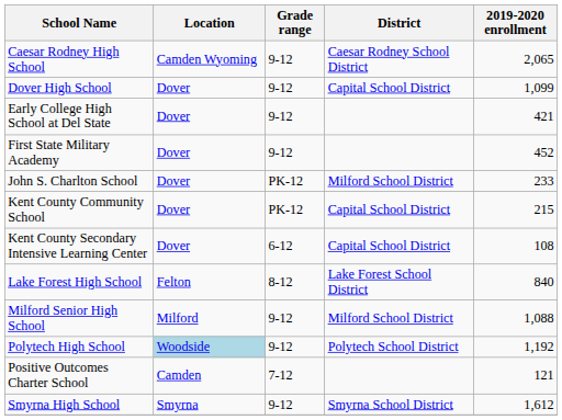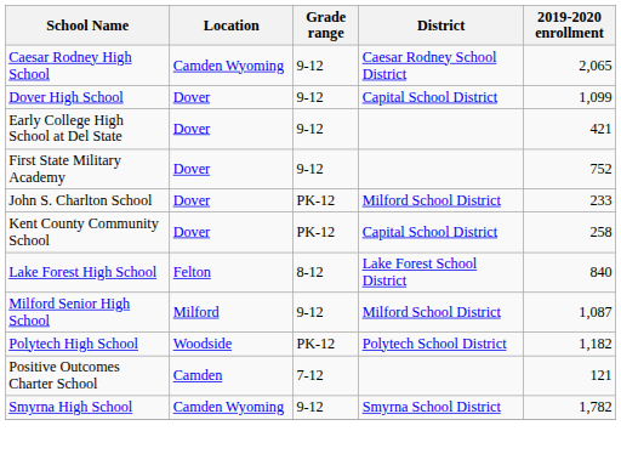First State Military Academy | 2019-2020 enrollment: 452 -> 752
Kent County Community School | 2019-2020 enrollment: 215 -> 258
- row: Kent County Secondary Intensive Learning Center | Dover | 6-12 | Capital School District | 108
Milford Senior High School | 2019-2020 enrollment: 1,088 -> 1,087
Polytech High School | Location: lightblue background -> no background
Polytech High School | Grade range: 9-12 -> PK-12
Polytech High School | 2019-2020 enrollment: 1,192 -> 1,182
Smyrna High School | Location: Smyrna -> Camden Wyoming
Smyrna High School | 2019-2020 enrollment: 1,612 -> 1,782
